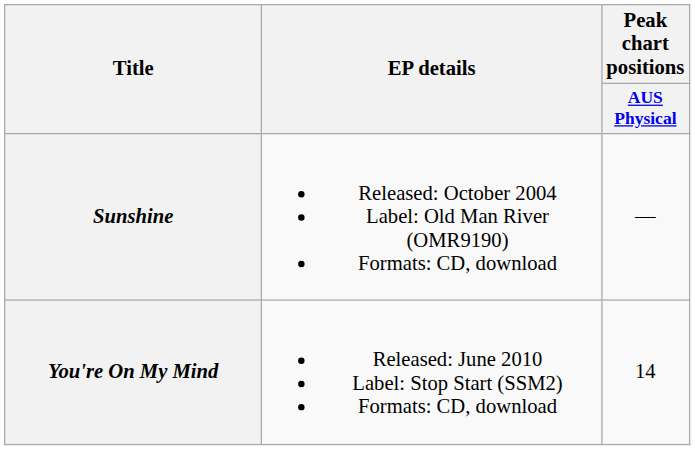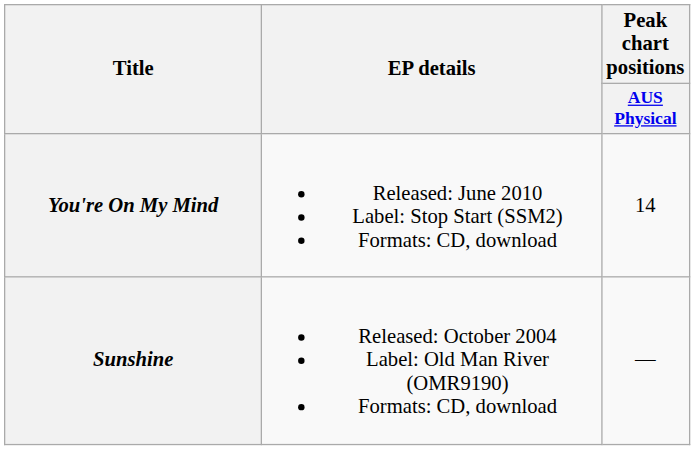rows swapped: Sunshine <-> You're On My Mind
